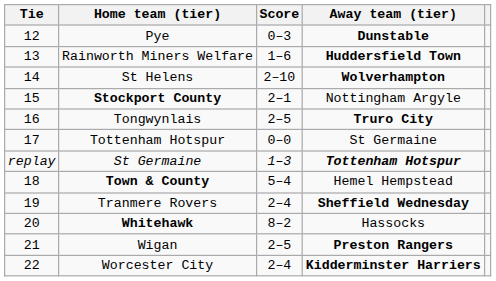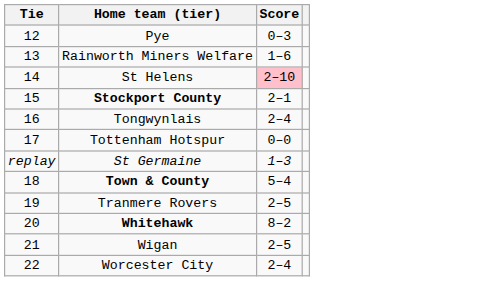- column: Away team (tier) | Dunstable | Huddersfield Town | Wolverhampton | Nottingham Argyle | Truro City | St Germaine | Tottenham Hotspur | Hemel Hempstead | Sheffield Wednesday | Hassocks | Preston Rangers | Kidderminster Harriers
St Helens | Score: no background -> pink background
Tongwynlais | Score: 2–5 -> 2–4
Tranmere Rovers | Score: 2–4 -> 2–5
